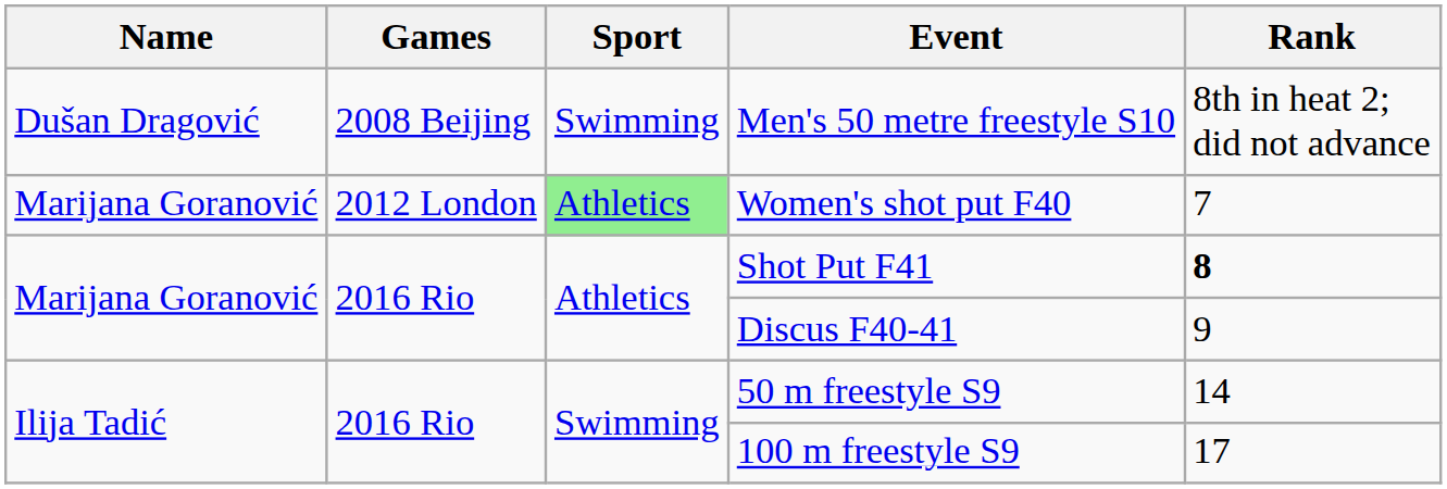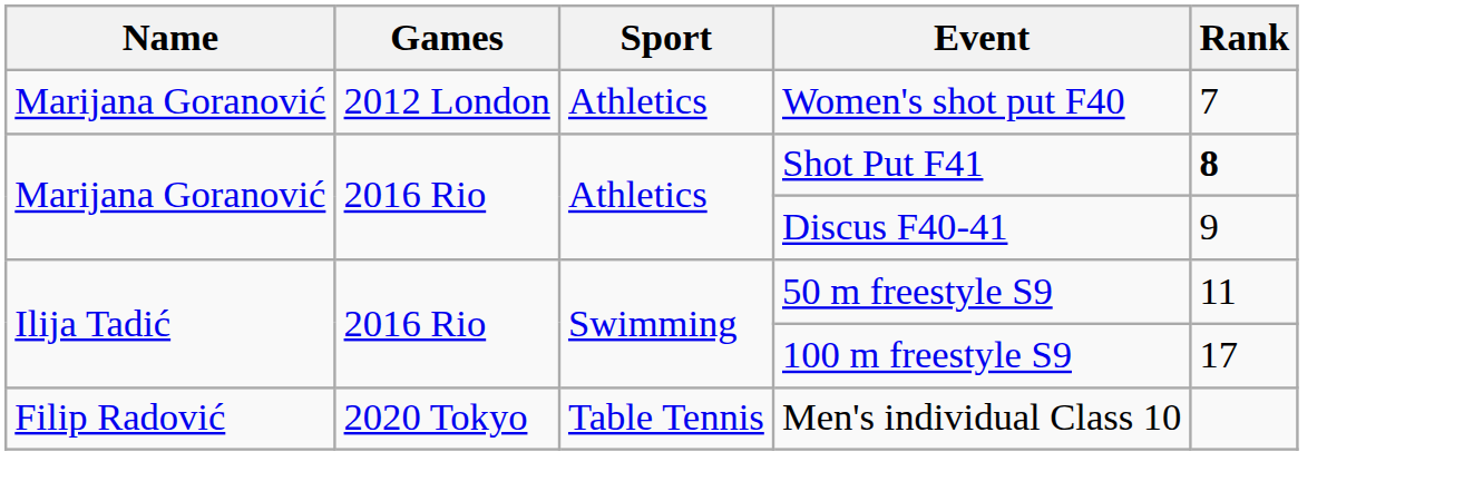- row: Dušan Dragović | 2008 Beijing | Swimming | Men's 50 metre freestyle S10 | 8th in heat 2; did not advance
Women's shot put F40 | Sport: lightgreen background -> no background
50 m freestyle S9 | Rank: 14 -> 11
+ row: Filip Radović | 2020 Tokyo | Table Tennis | Men's individual Class 10
